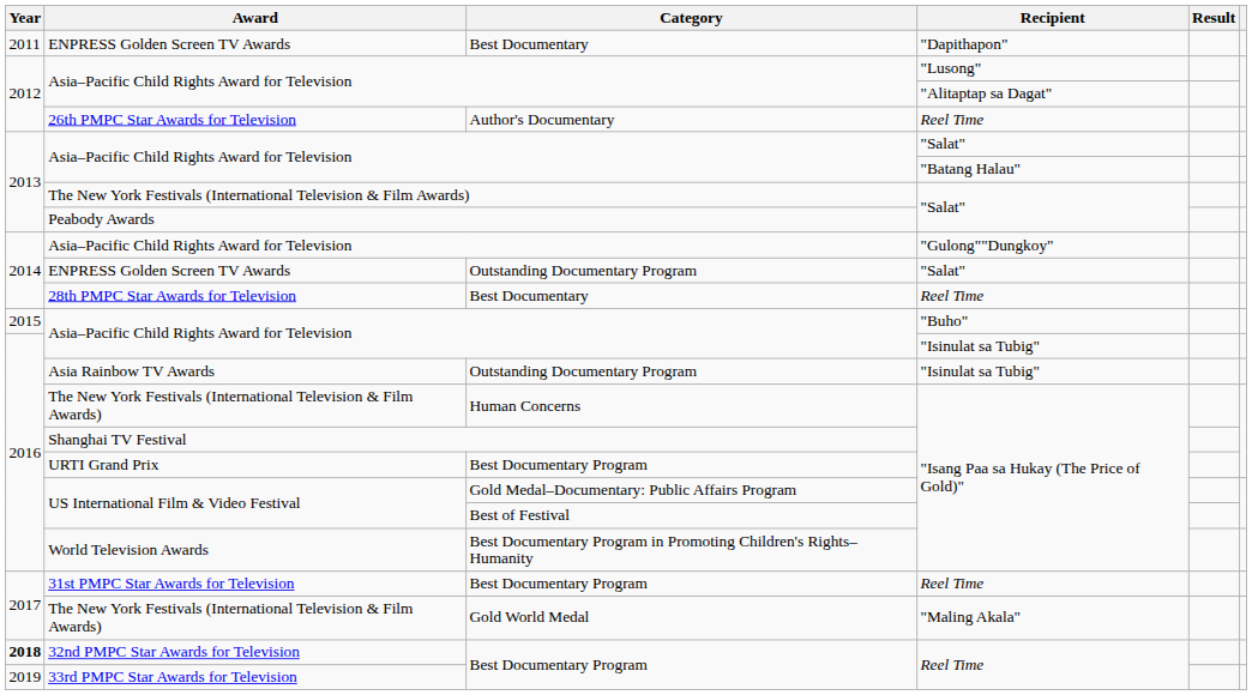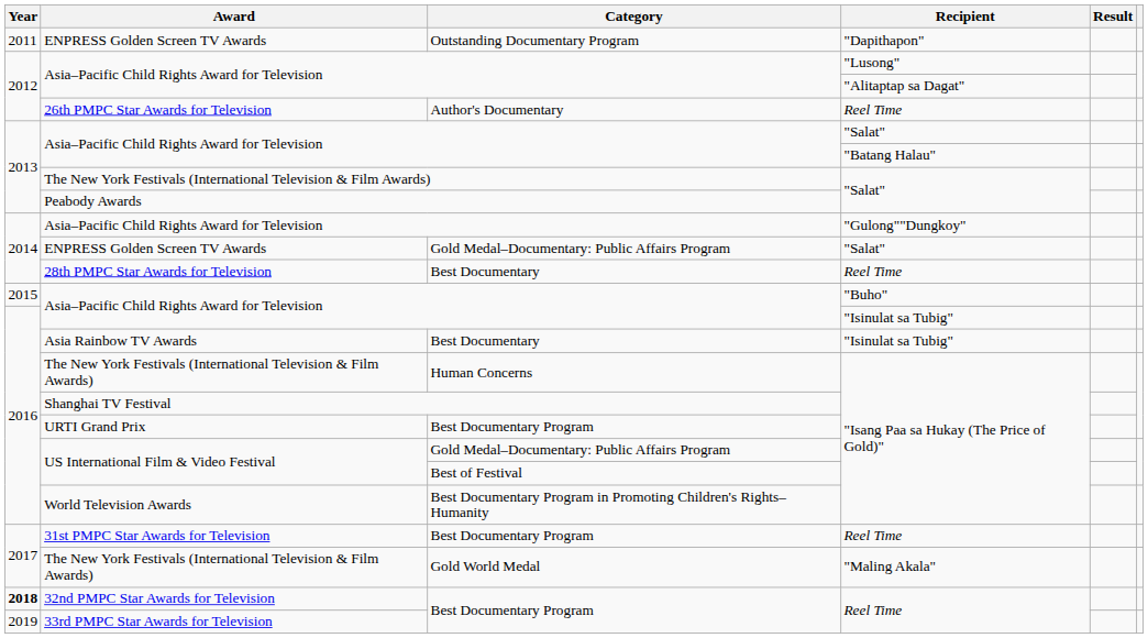ENPRESS Golden Screen TV Awards / "Dapithapon" | Category: Best Documentary -> Outstanding Documentary Program
ENPRESS Golden Screen TV Awards / "Salat" | Category: Outstanding Documentary Program -> Gold Medal–Documentary: Public Affairs Program
Asia Rainbow TV Awards | Category: Outstanding Documentary Program -> Best Documentary
